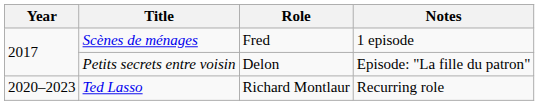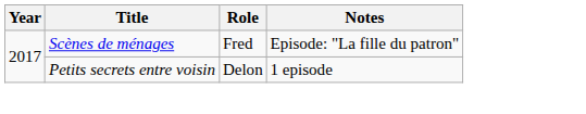Scènes de ménages | Notes: 1 episode -> Episode: "La fille du patron"
Petits secrets entre voisin | Notes: Episode: "La fille du patron" -> 1 episode
- row: 2020–2023 | Ted Lasso | Richard Montlaur | Recurring role
